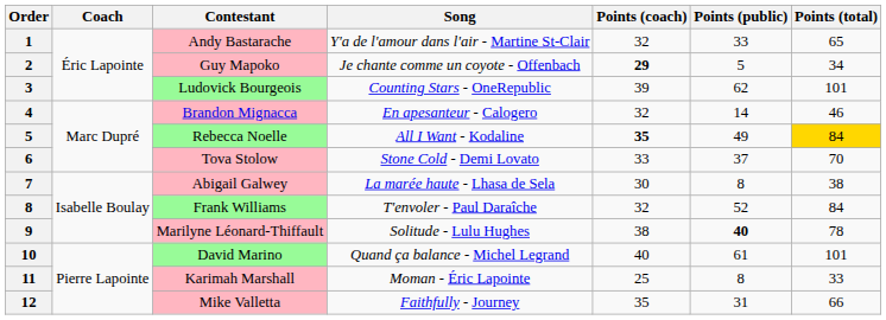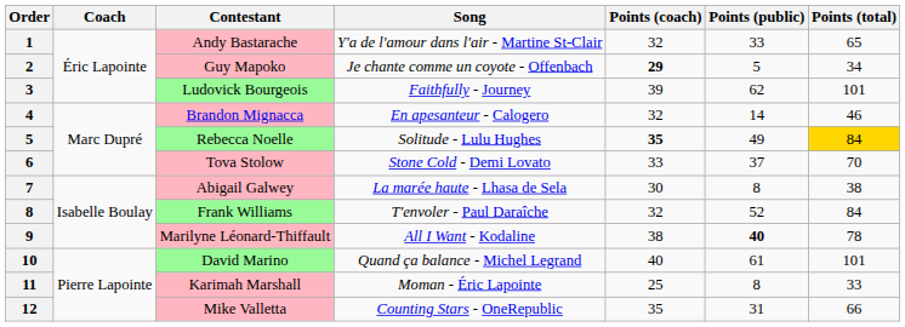Ludovick Bourgeois | Song: Counting Stars - OneRepublic -> Faithfully - Journey
Rebecca Noelle | Song: All I Want - Kodaline -> Solitude - Lulu Hughes
Marilyne Léonard-Thiffault | Song: Solitude - Lulu Hughes -> All I Want - Kodaline
Mike Valletta | Song: Faithfully - Journey -> Counting Stars - OneRepublic
